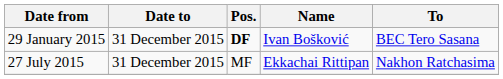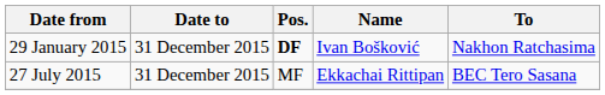29 January 2015 | To: BEC Tero Sasana -> Nakhon Ratchasima
27 July 2015 | To: Nakhon Ratchasima -> BEC Tero Sasana
